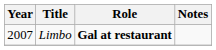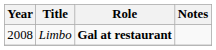Limbo | Year: 2007 -> 2008
